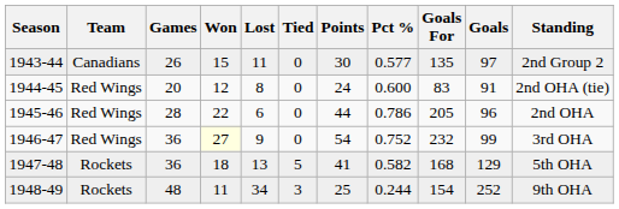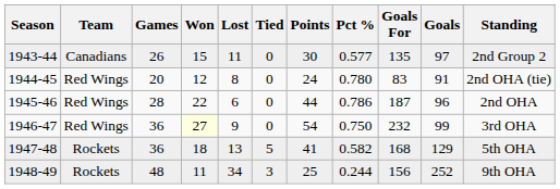1944-45 | Pct %: 0.600 -> 0.780
1945-46 | Goals For: 205 -> 187
1946-47 | Pct %: 0.752 -> 0.750
1948-49 | Goals For: 154 -> 156
